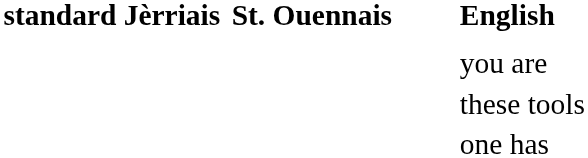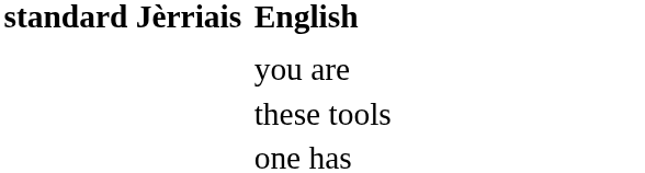- column: St. Ouennais
